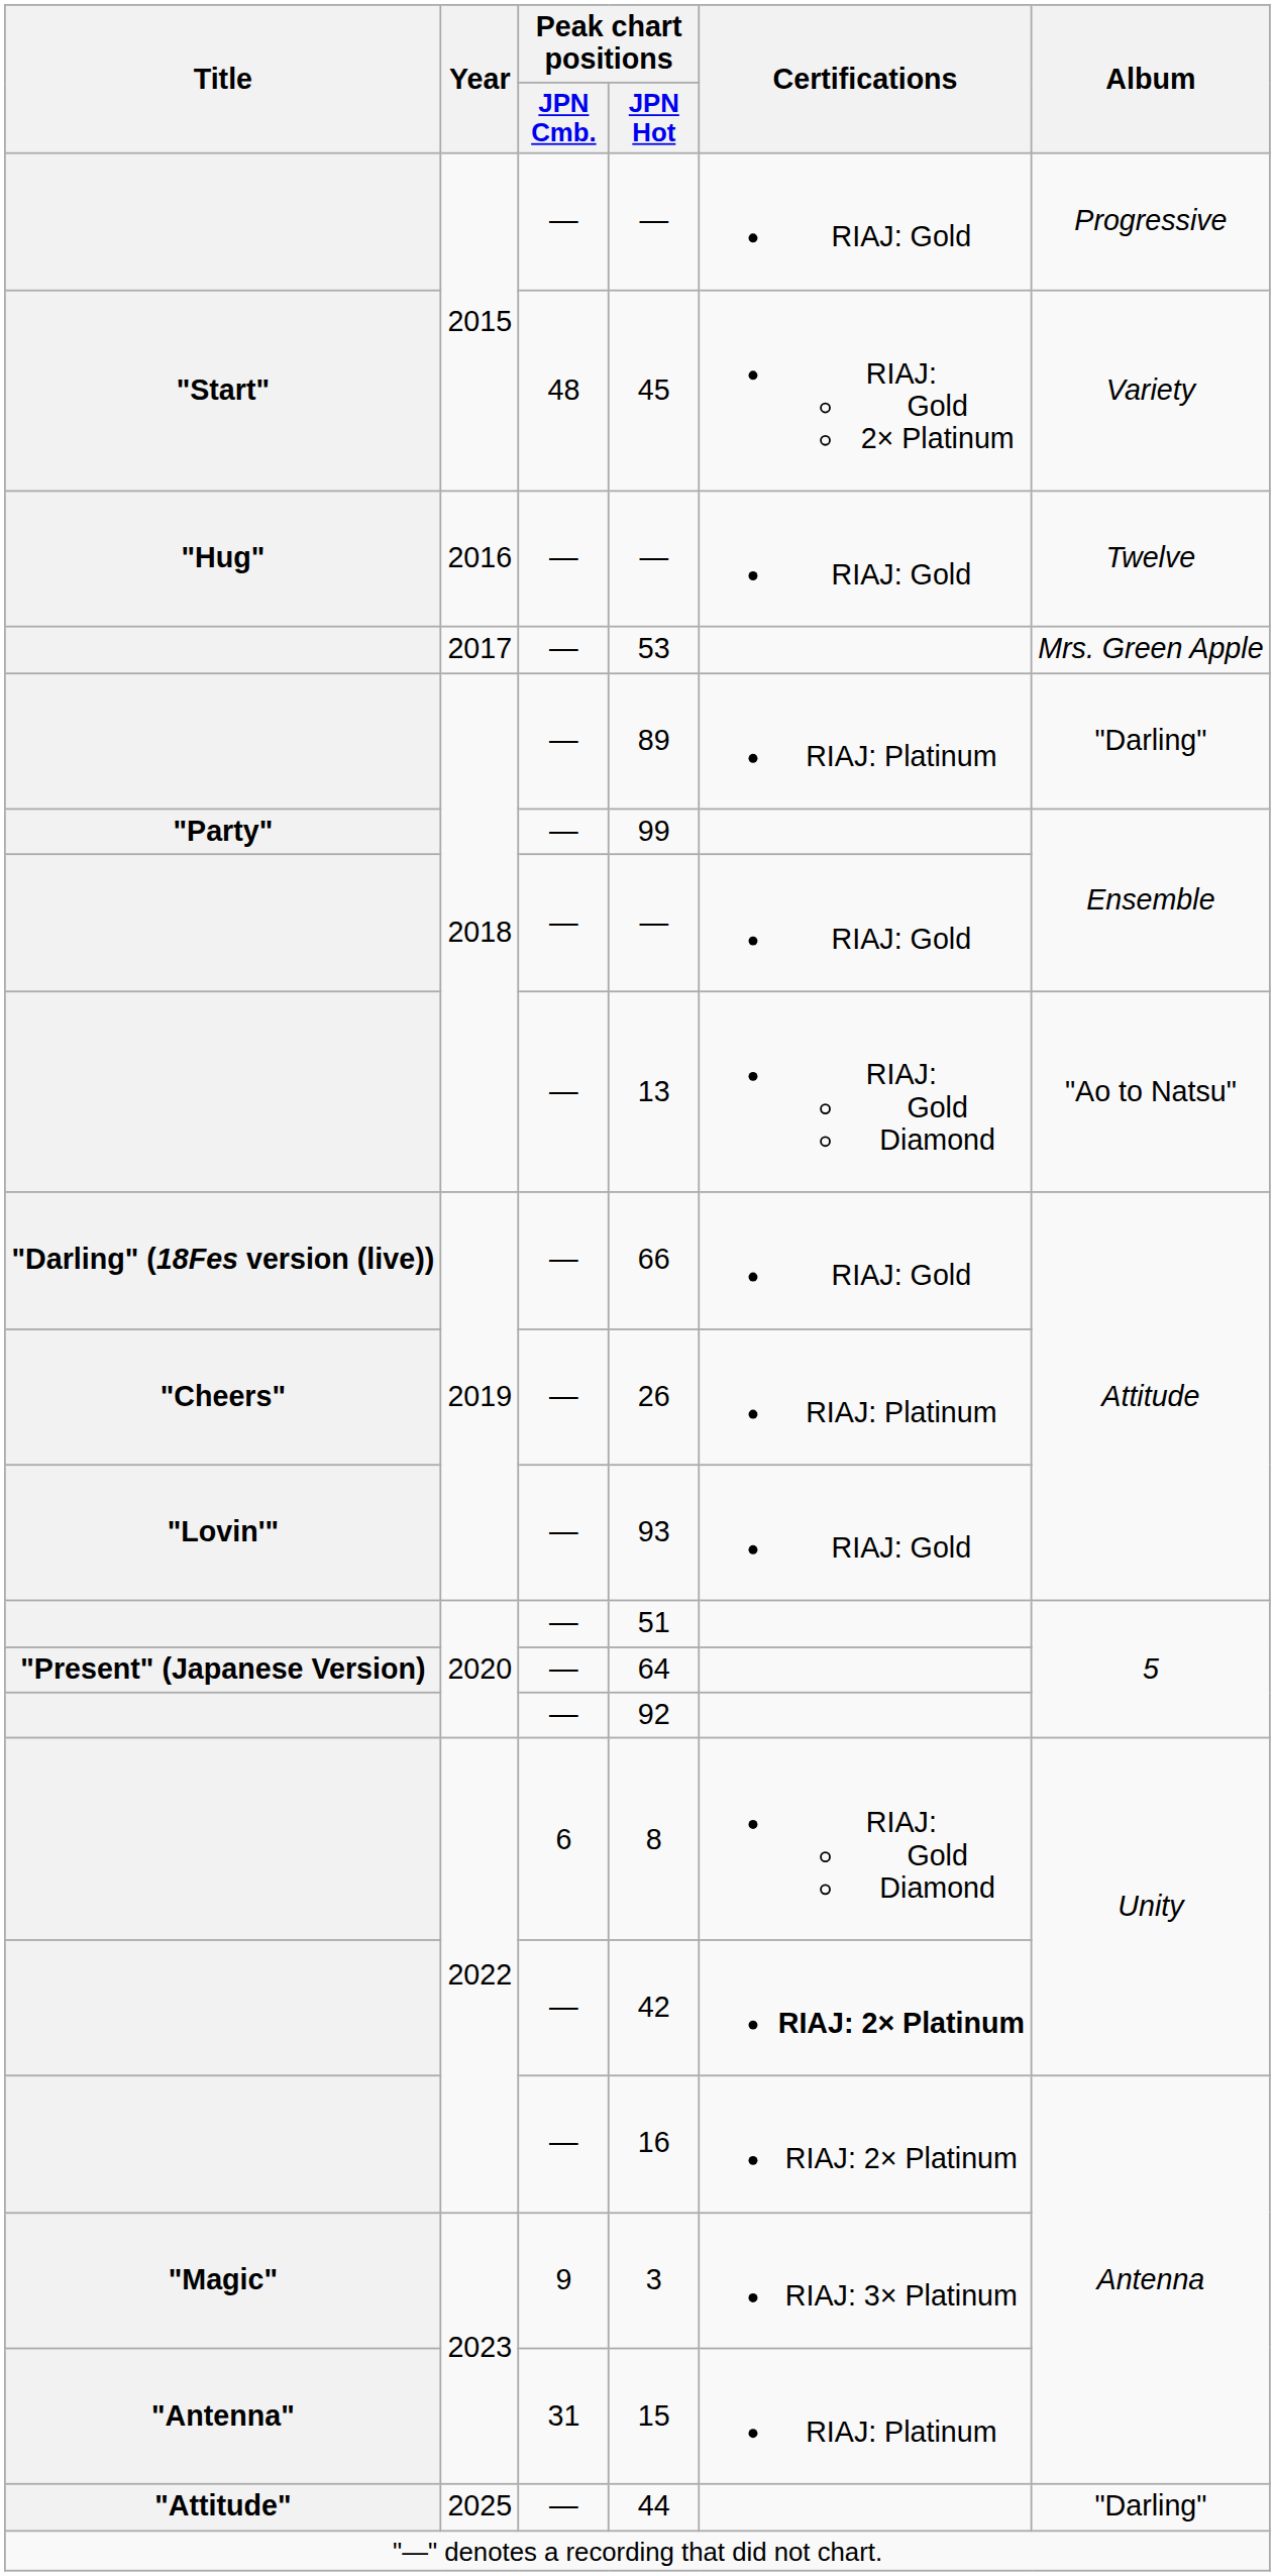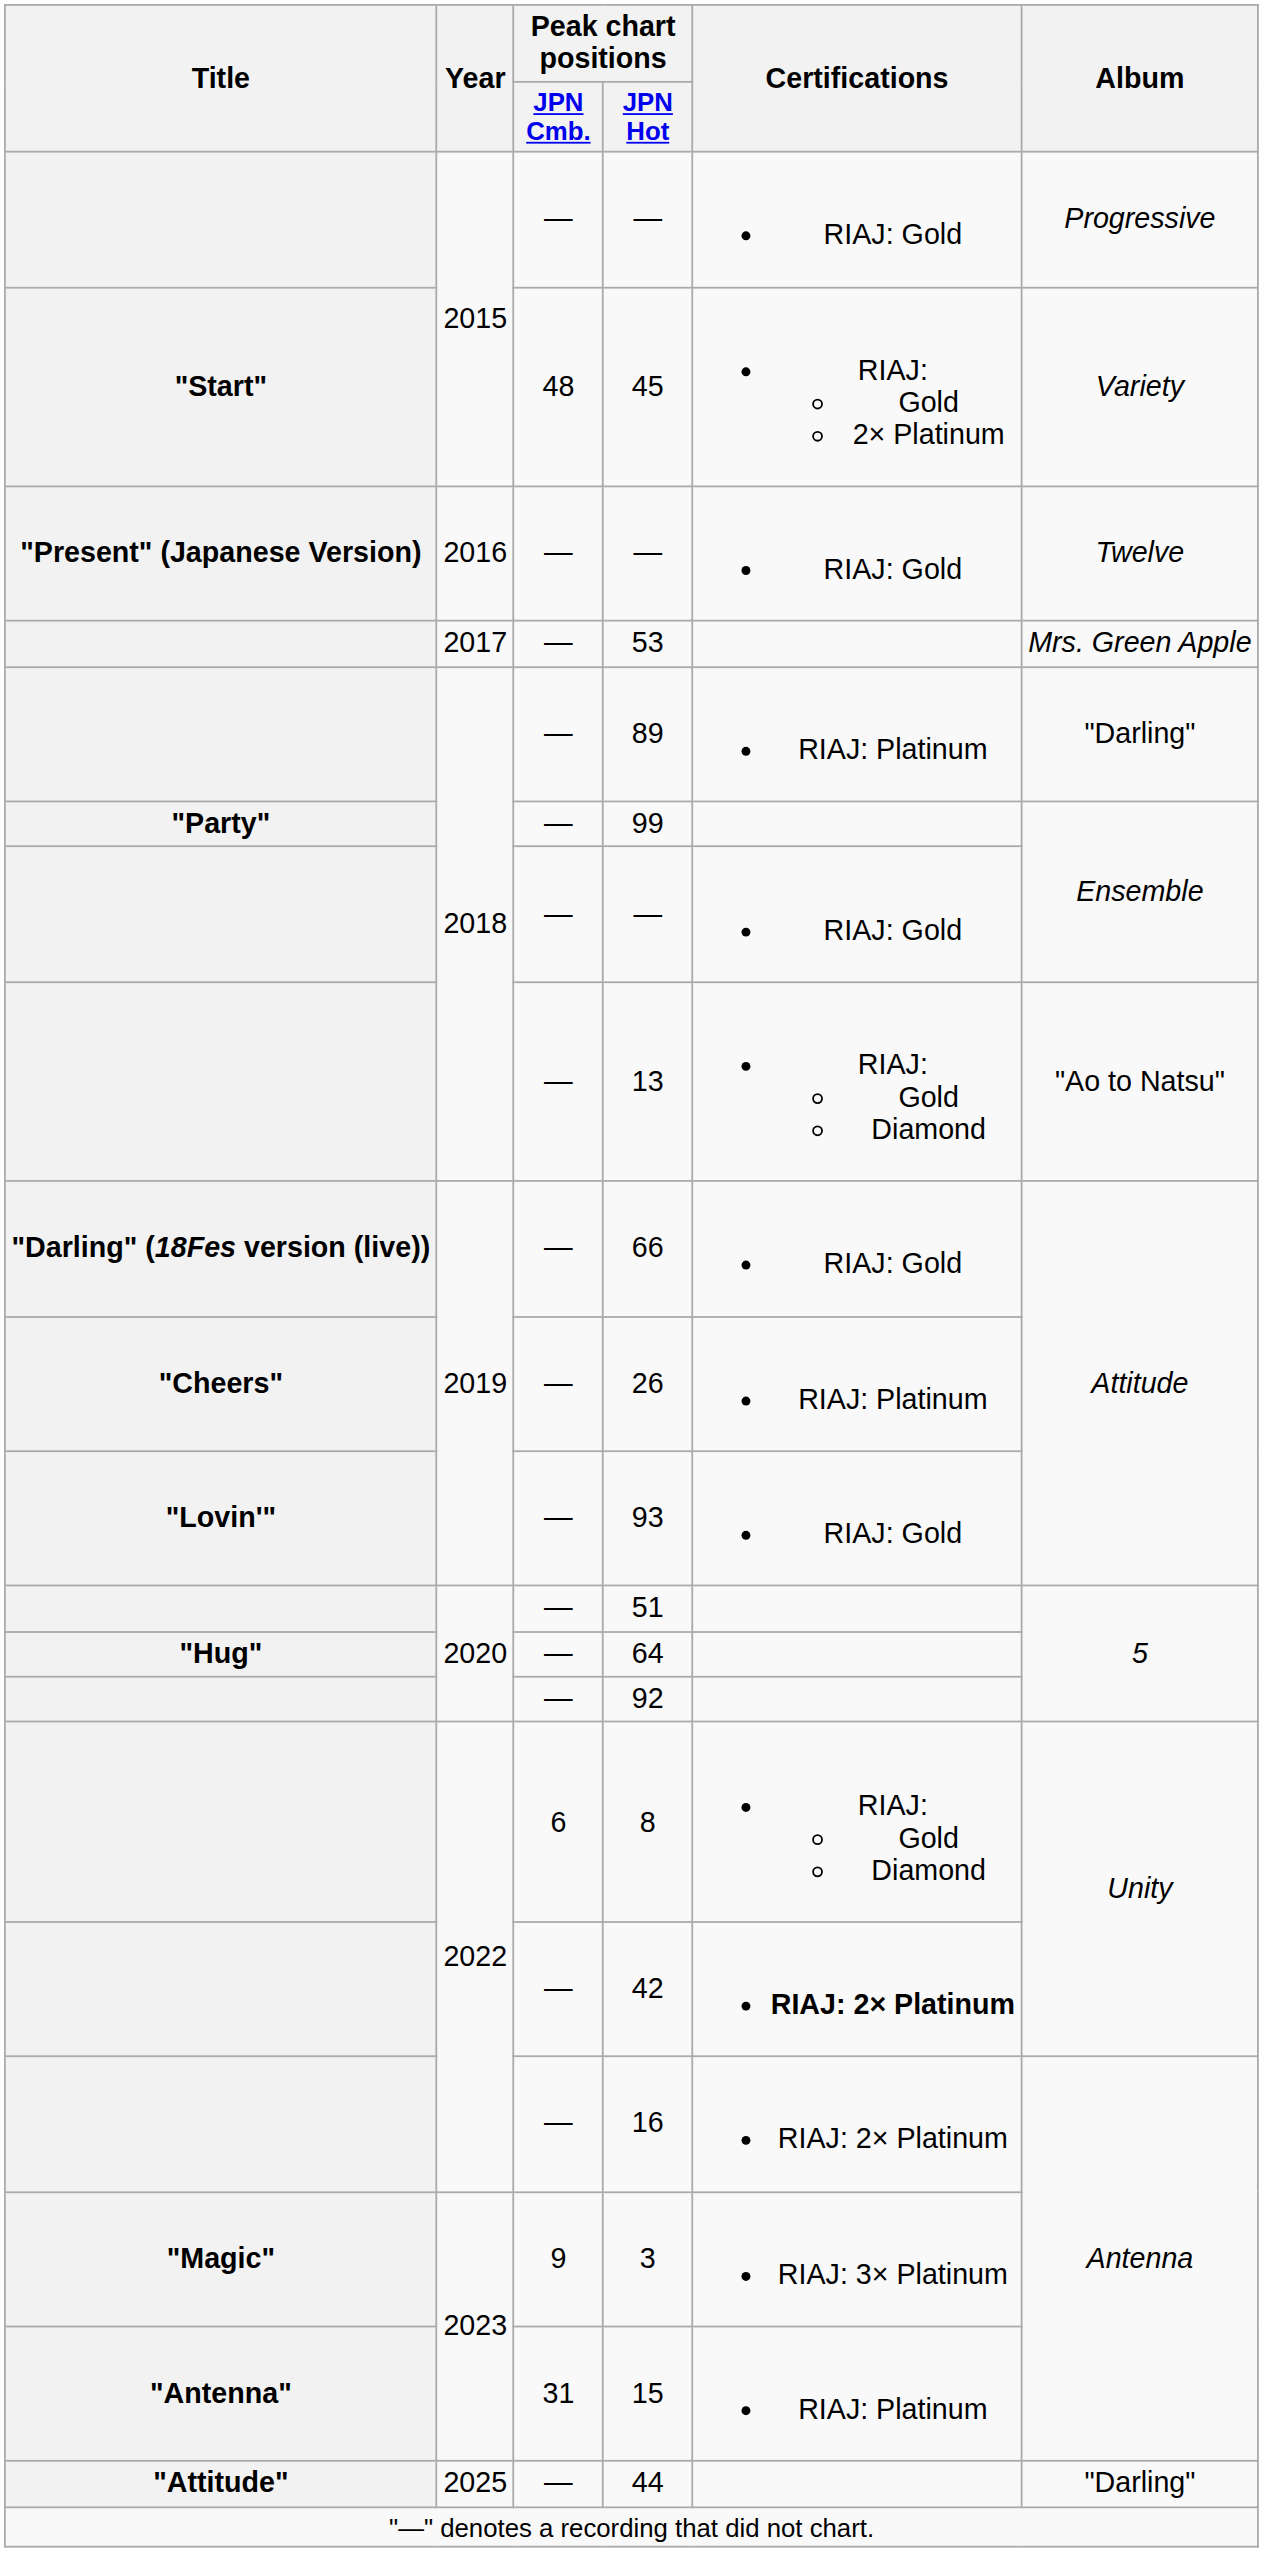2016 / — | Title: "Hug" -> "Present" (Japanese Version)
64 | Title: "Present" (Japanese Version) -> "Hug"
